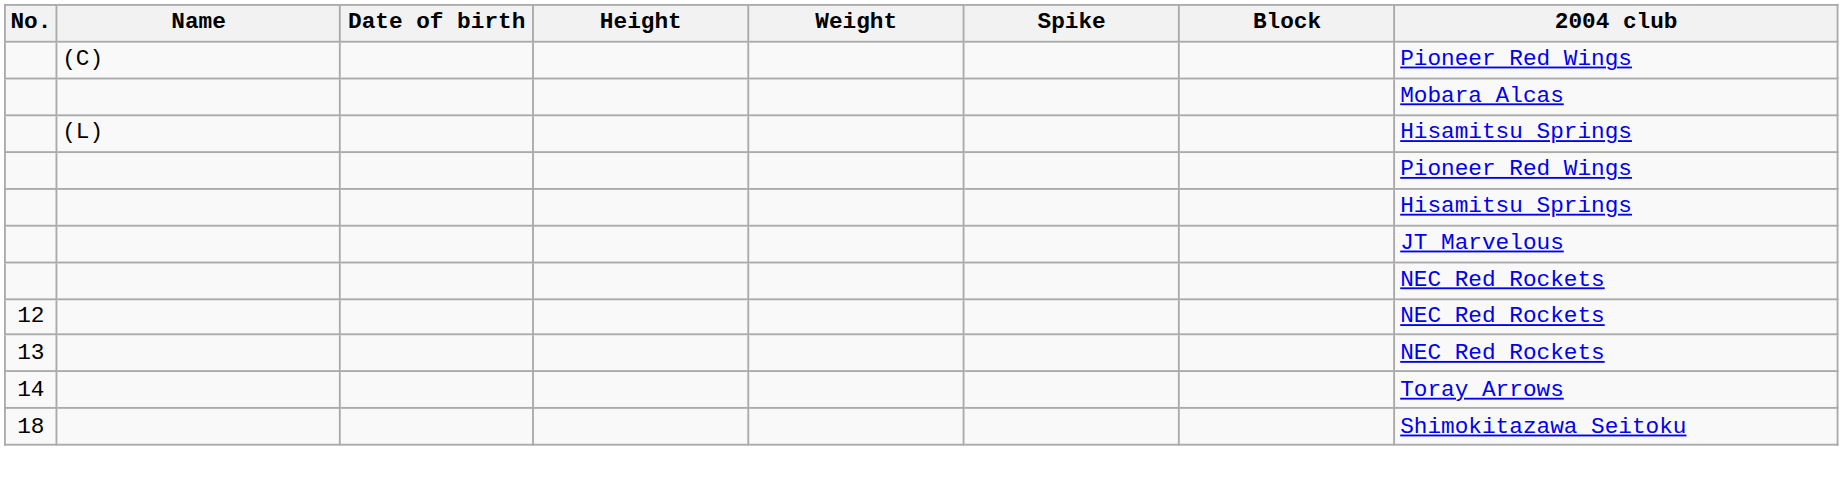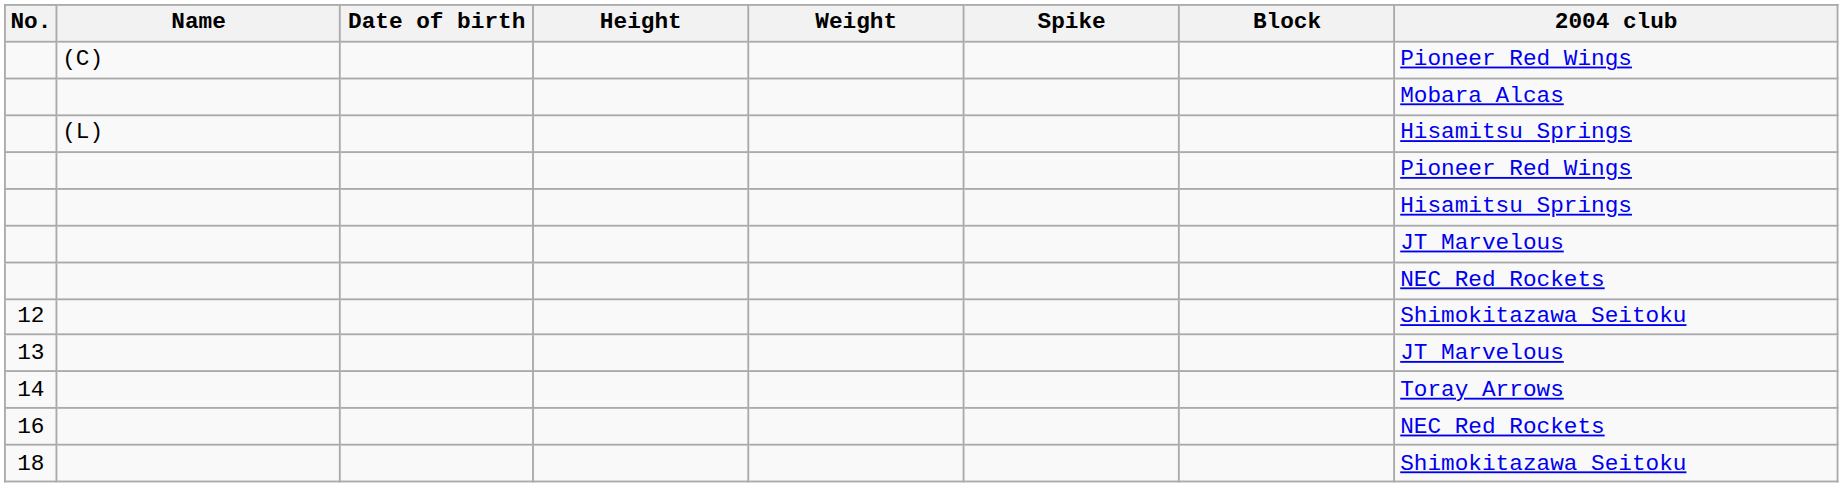12 | 2004 club: NEC Red Rockets -> Shimokitazawa Seitoku
13 | 2004 club: NEC Red Rockets -> JT Marvelous
+ row: 16 | NEC Red Rockets
